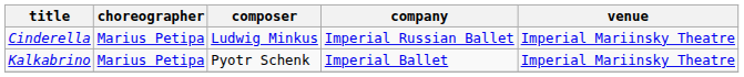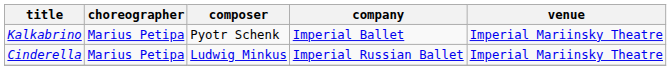rows swapped: Cinderella <-> Kalkabrino
